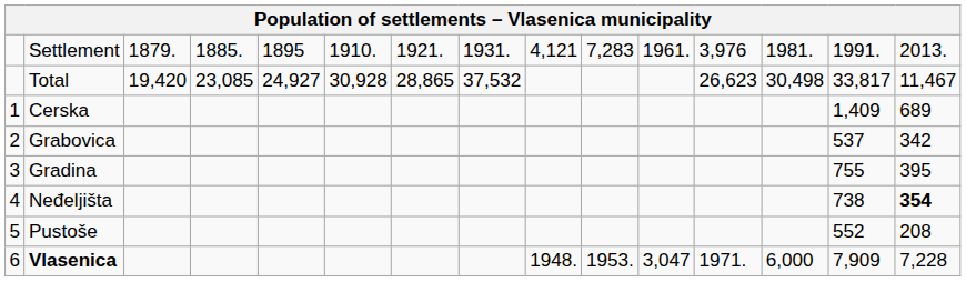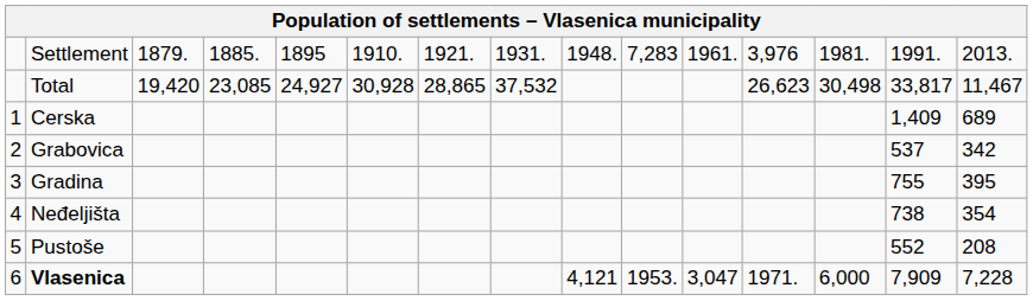Settlement | column 9: 4,121 -> 1948.
Neđeljišta | column 15: bold -> normal
Vlasenica | column 9: 1948. -> 4,121
